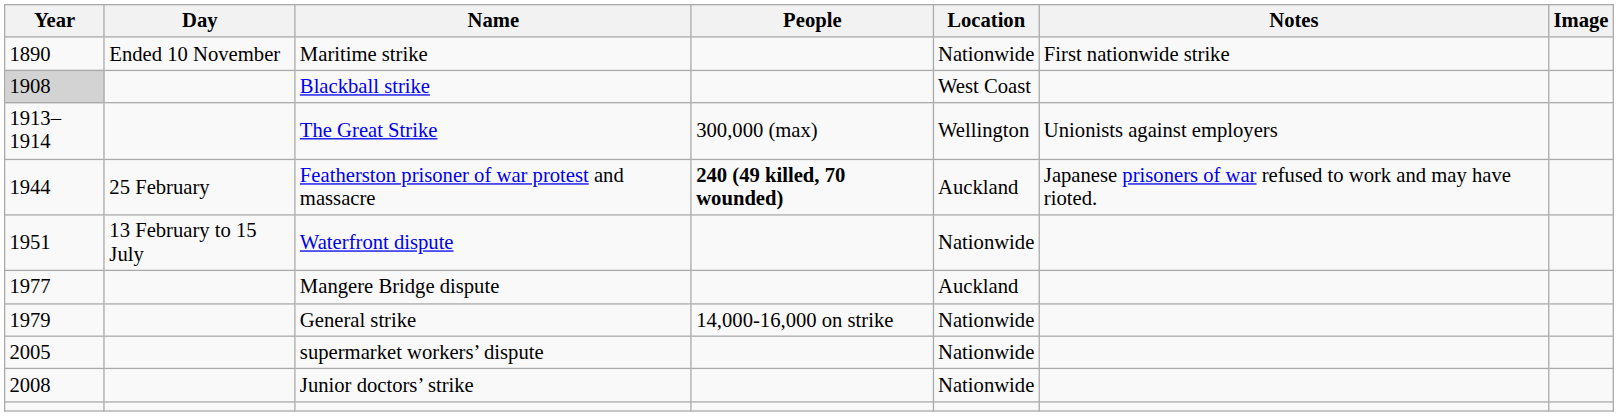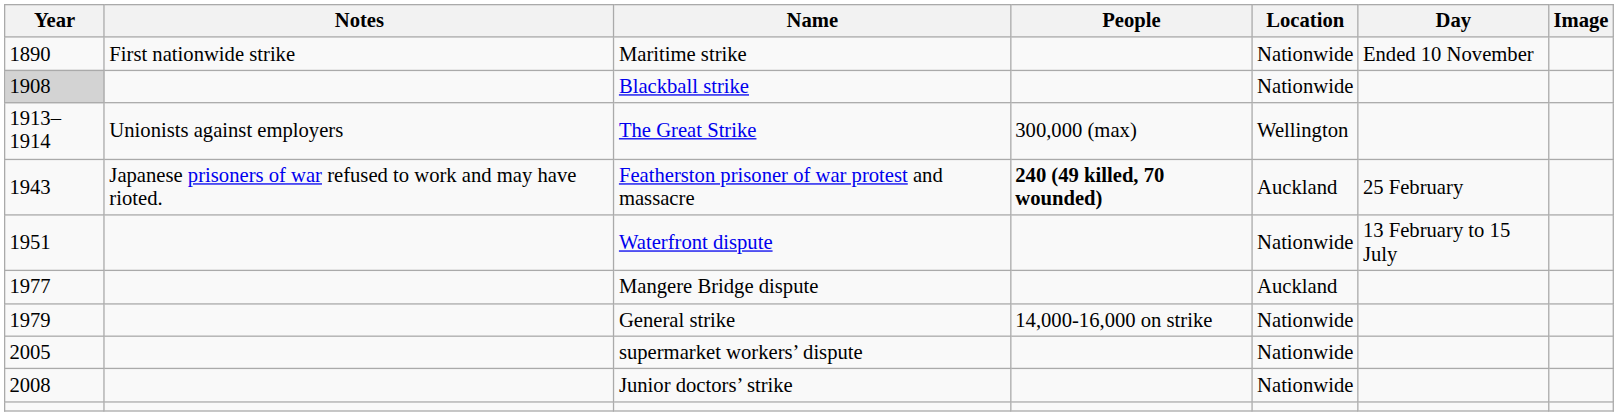columns swapped: Day <-> Notes
Blackball strike | Location: West Coast -> Nationwide
Featherston prisoner of war protest and massacre | Year: 1944 -> 1943
